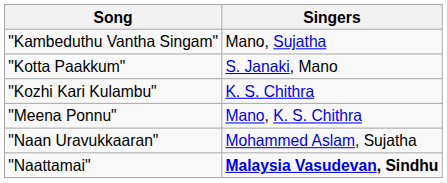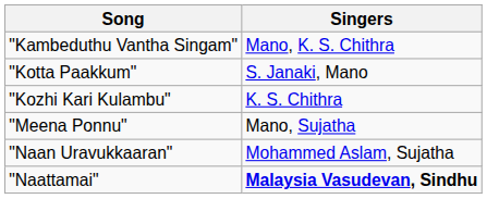"Kambeduthu Vantha Singam" | Singers: Mano, Sujatha -> Mano, K. S. Chithra
"Meena Ponnu" | Singers: Mano, K. S. Chithra -> Mano, Sujatha
